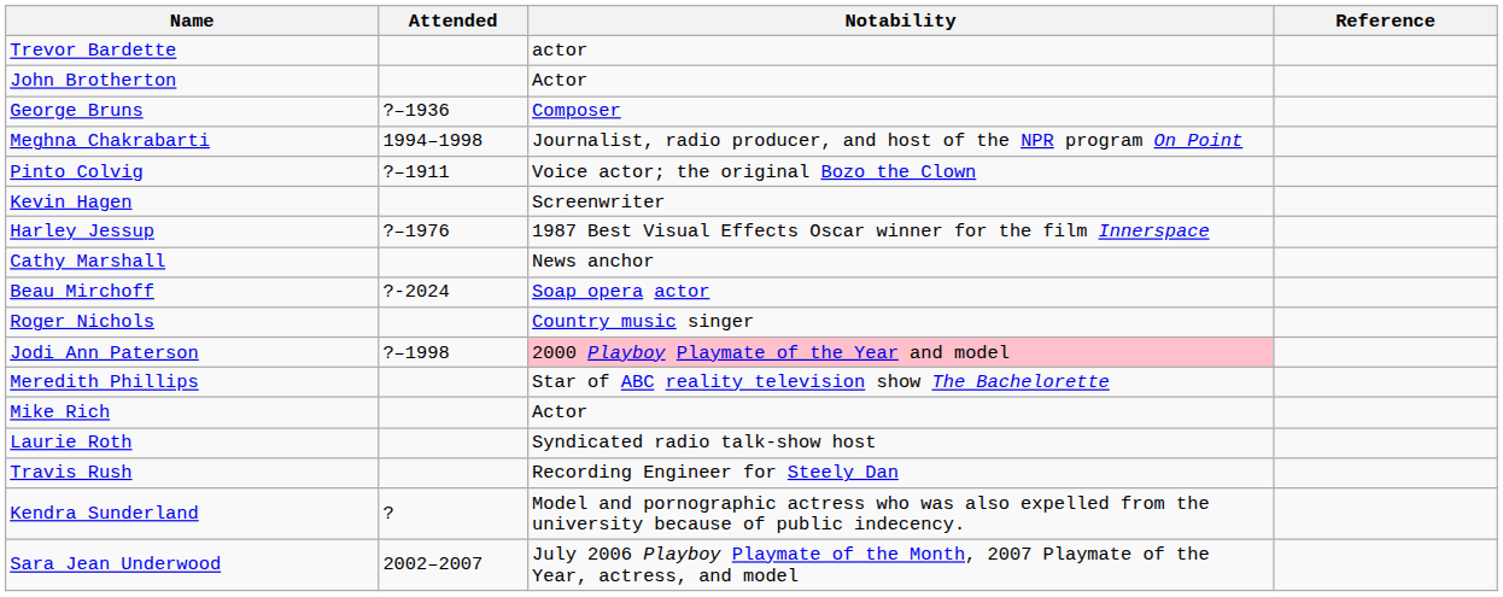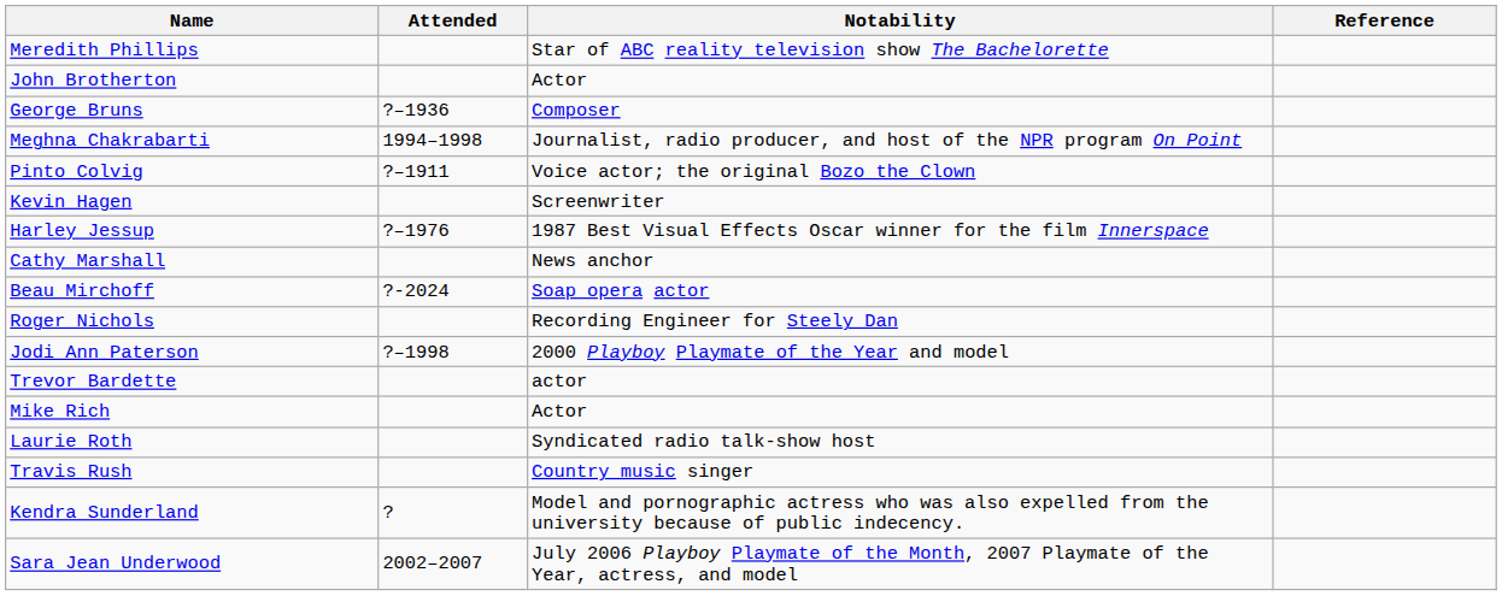rows swapped: Trevor Bardette <-> Meredith Phillips
Roger Nichols | Notability: Country music singer -> Recording Engineer for Steely Dan
Jodi Ann Paterson | Notability: pink background -> no background
Travis Rush | Notability: Recording Engineer for Steely Dan -> Country music singer
